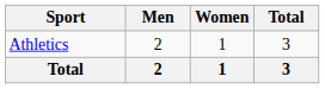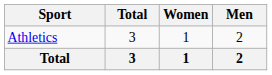columns swapped: Men <-> Total
